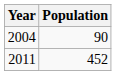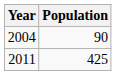2011 | Population: 452 -> 425
